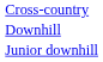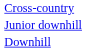rows swapped: Downhill <-> Junior downhill
